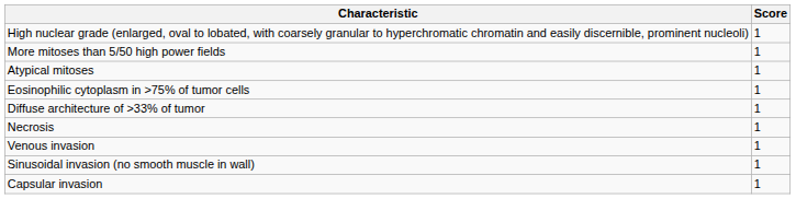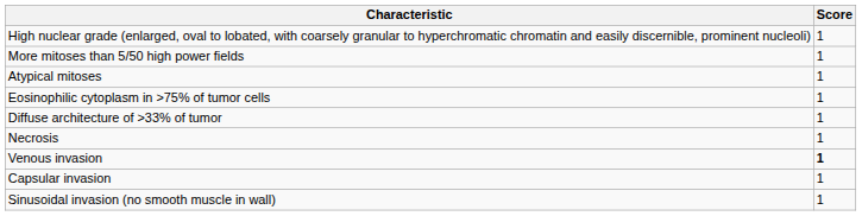Venous invasion | Score: normal -> bold
rows swapped: Sinusoidal invasion (no smooth muscle in wall) <-> Capsular invasion
